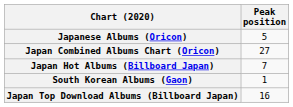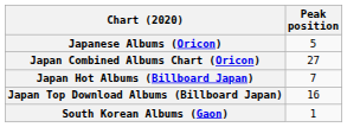rows swapped: Japan Top Download Albums (Billboard Japan) <-> South Korean Albums (Gaon)
